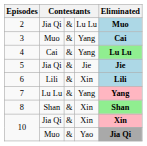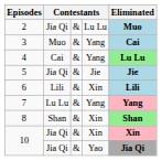10 / Yao | column 2: Muo -> Jia Qi
